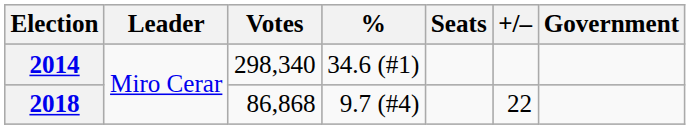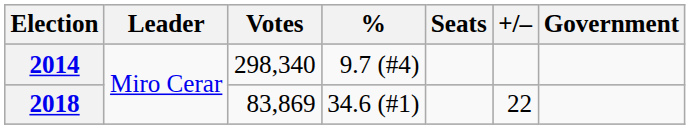2014 | %: 34.6 (#1) -> 9.7 (#4)
2018 | Votes: 86,868 -> 83,869
2018 | %: 9.7 (#4) -> 34.6 (#1)
